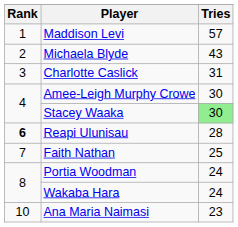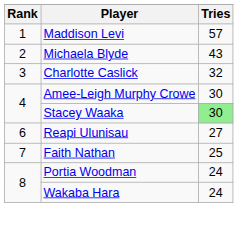Charlotte Caslick | Tries: 31 -> 32
Reapi Ulunisau | Rank: bold -> normal
Reapi Ulunisau | Tries: 28 -> 27
- row: 10 | Ana Maria Naimasi | 23
